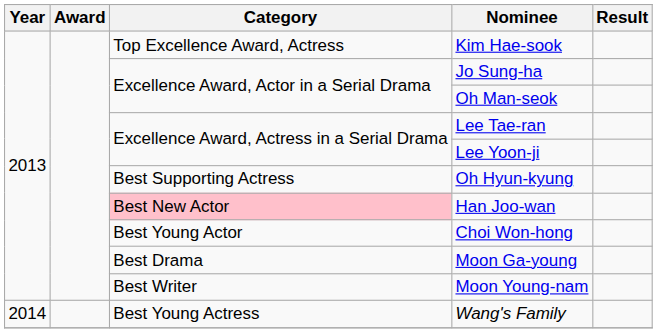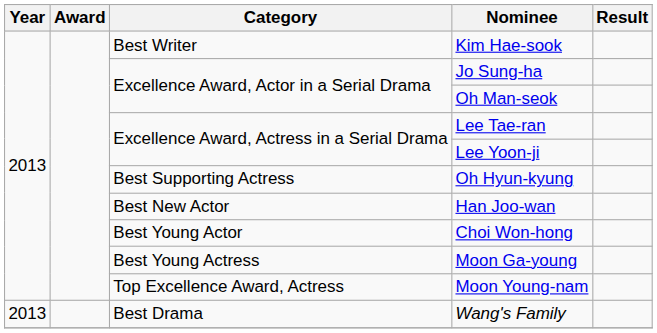Kim Hae-sook | Category: Top Excellence Award, Actress -> Best Writer
Han Joo-wan | Category: pink background -> no background
Moon Ga-young | Category: Best Drama -> Best Young Actress
Moon Young-nam | Category: Best Writer -> Top Excellence Award, Actress
Wang's Family | Year: 2014 -> 2013
Wang's Family | Category: Best Young Actress -> Best Drama
